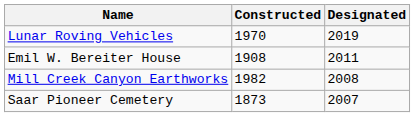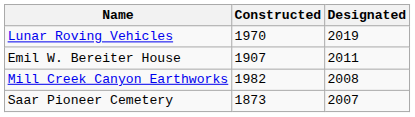Emil W. Bereiter House | Constructed: 1908 -> 1907
